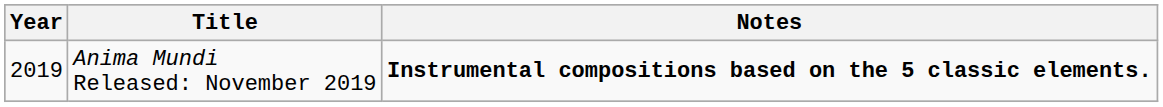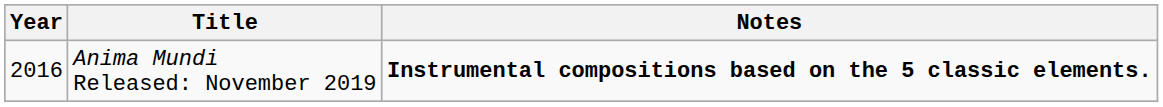Anima Mundi Released: November 2019 | Year: 2019 -> 2016
